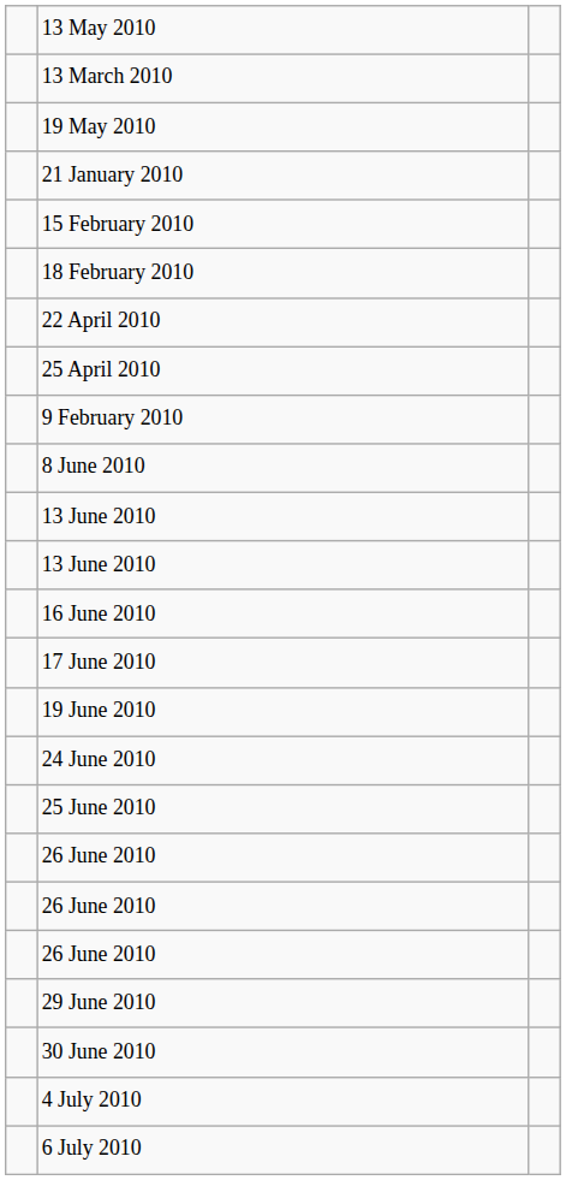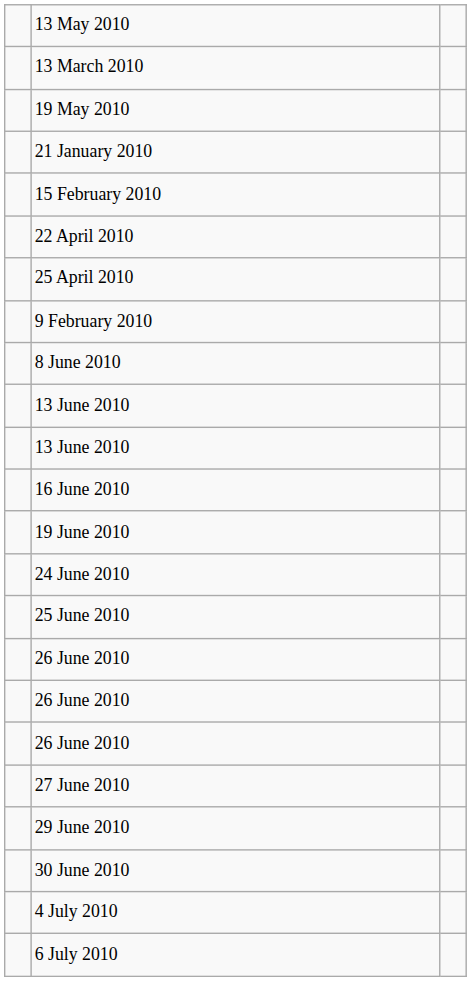- row: 18 February 2010
- row: 17 June 2010
+ row: 27 June 2010
